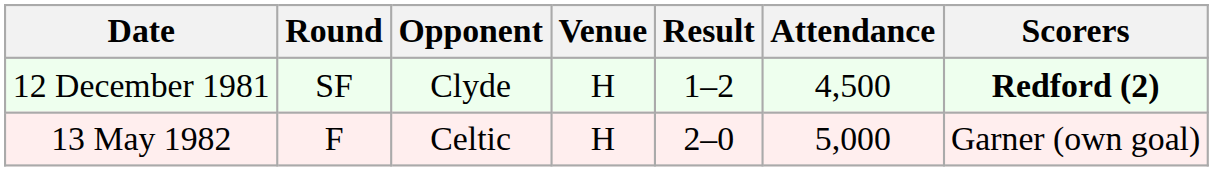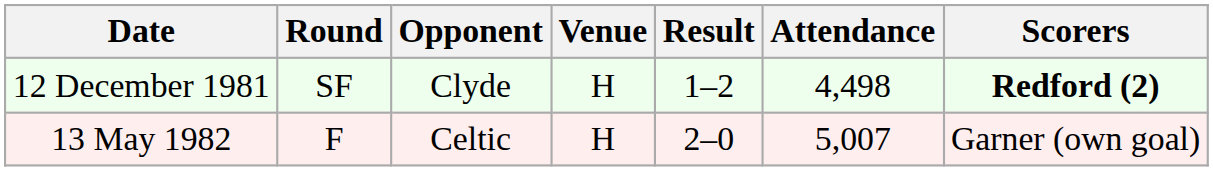12 December 1981 | Attendance: 4,500 -> 4,498
13 May 1982 | Attendance: 5,000 -> 5,007
